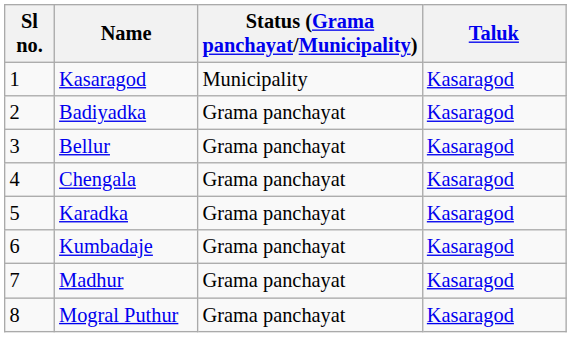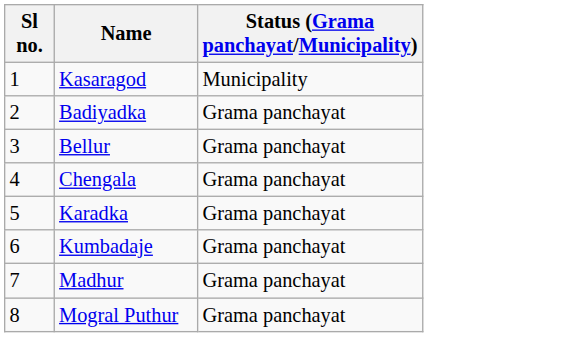- column: Taluk | Kasaragod | Kasaragod | Kasaragod | Kasaragod | Kasaragod | Kasaragod | Kasaragod | Kasaragod
